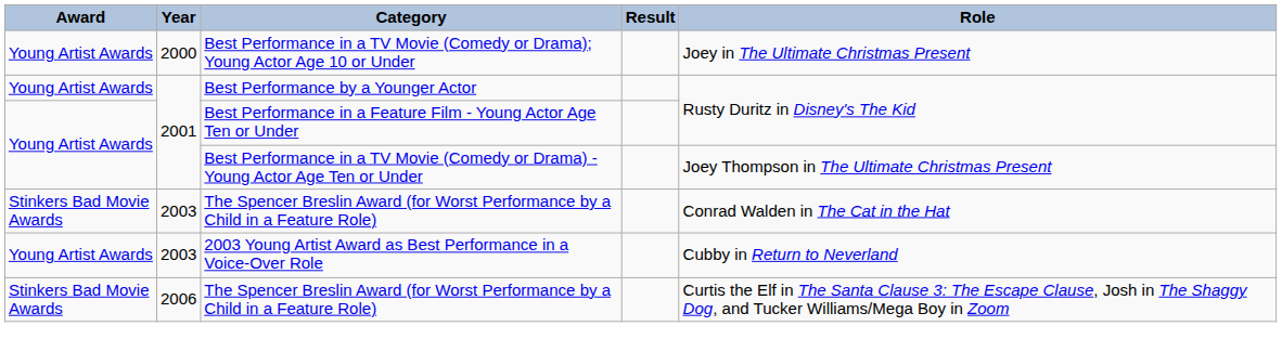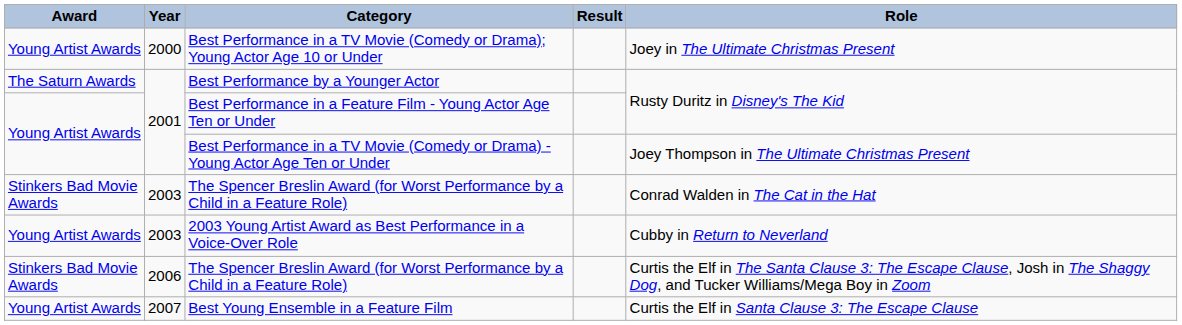Best Performance by a Younger Actor | Award: Young Artist Awards -> The Saturn Awards
+ row: Young Artist Awards | 2007 | Best Young Ensemble in a Feature Film | Curtis the Elf in Santa Clause 3: The Escape Clause
